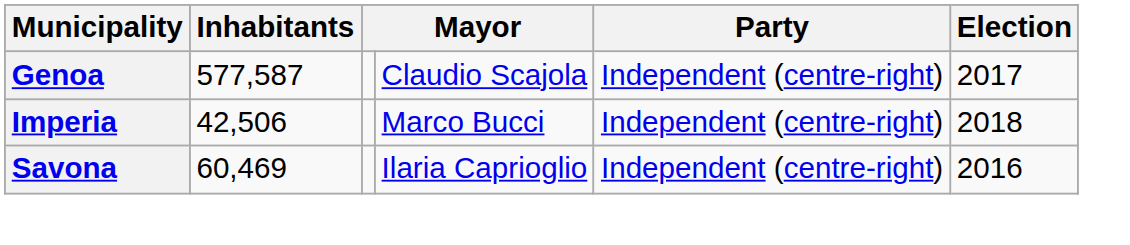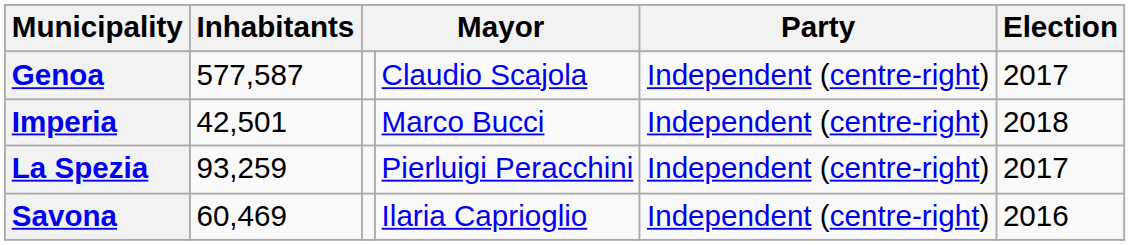Imperia | Inhabitants: 42,506 -> 42,501
+ row: La Spezia | 93,259 | Pierluigi Peracchini | Independent (centre-right) | 2017
